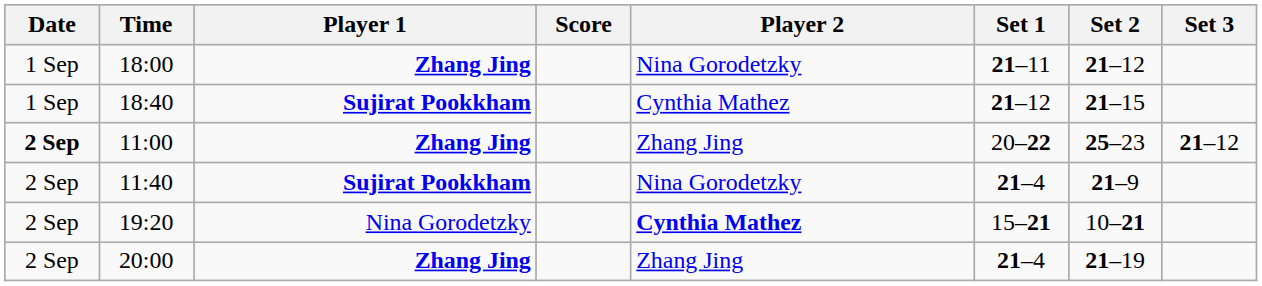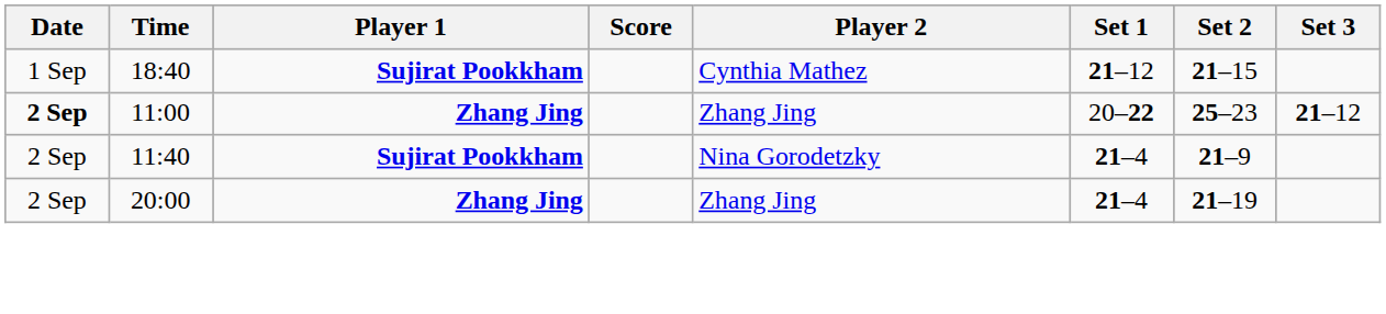- row: 1 Sep | 18:00 | Zhang Jing | Nina Gorodetzky | 21–11 | 21–12
- row: 2 Sep | 19:20 | Nina Gorodetzky | Cynthia Mathez | 15–21 | 10–21
